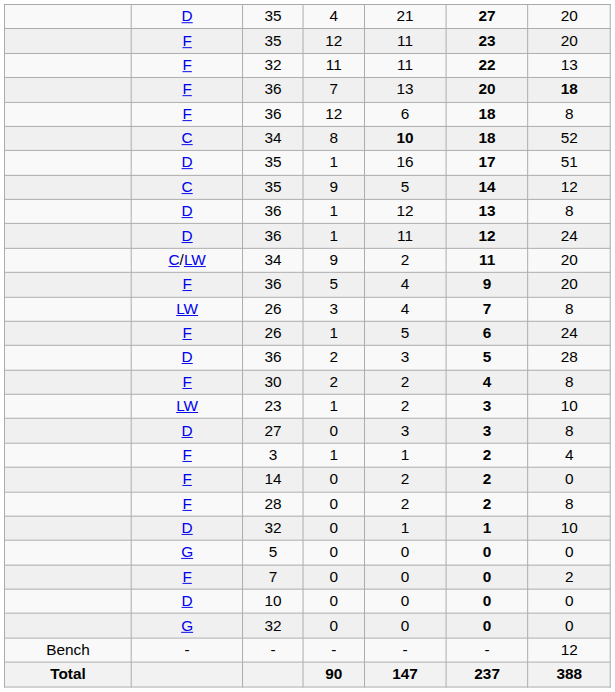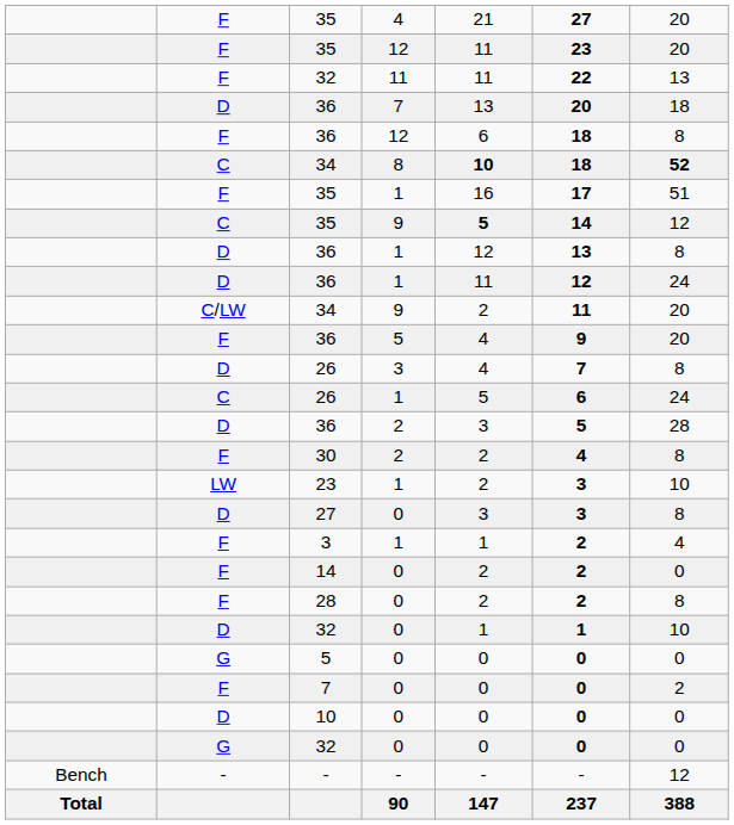35 / 4 | column 2: D -> F
36 / 7 | column 2: F -> D
36 / 7 | column 7: bold -> normal
34 / 8 | column 7: normal -> bold
35 / 1 | column 2: D -> F
35 / 9 | column 5: normal -> bold
26 / 3 | column 2: LW -> D
26 / 1 | column 2: F -> C
